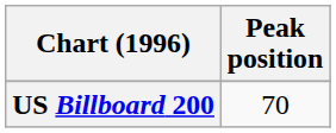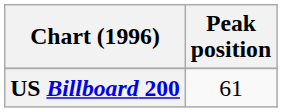US Billboard 200 | Peak position: 70 -> 61
